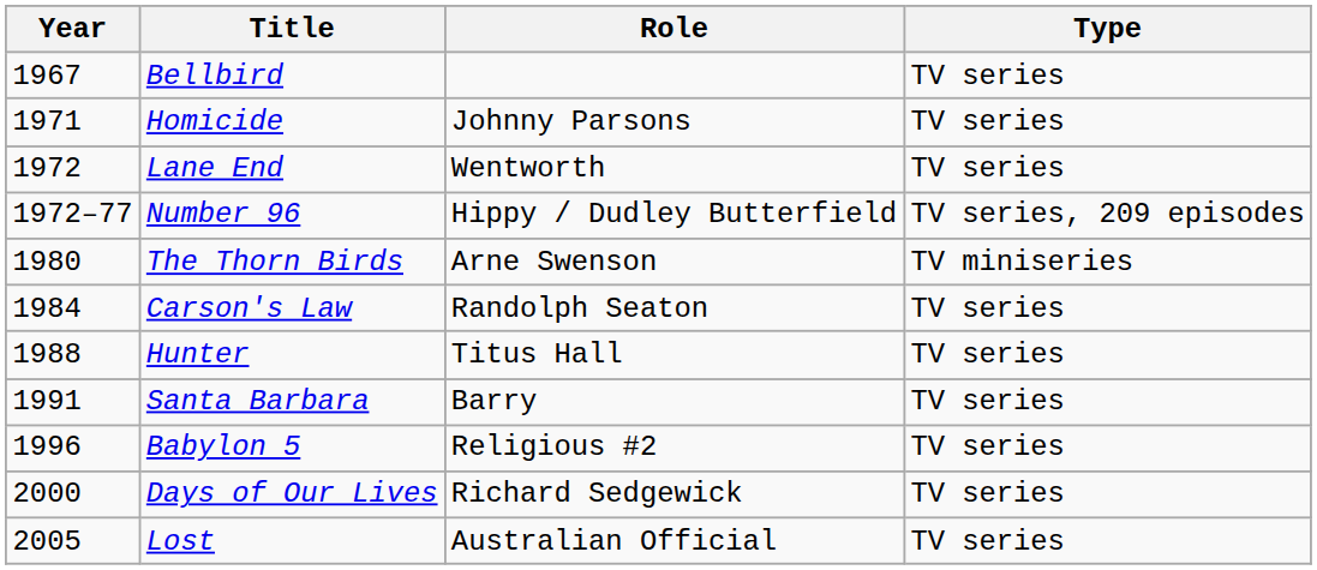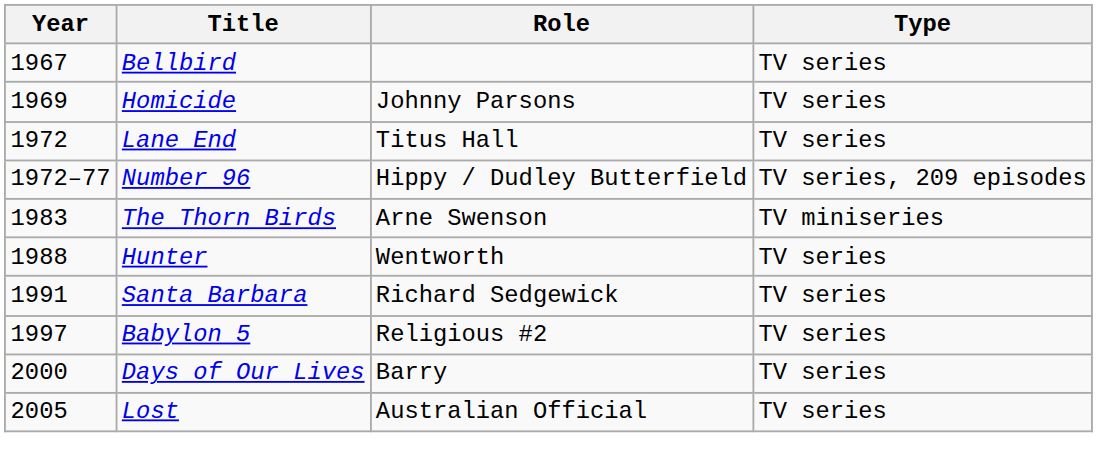Homicide | Year: 1971 -> 1969
Lane End | Role: Wentworth -> Titus Hall
The Thorn Birds | Year: 1980 -> 1983
- row: 1984 | Carson's Law | Randolph Seaton | TV series
Hunter | Role: Titus Hall -> Wentworth
Santa Barbara | Role: Barry -> Richard Sedgewick
Babylon 5 | Year: 1996 -> 1997
Days of Our Lives | Role: Richard Sedgewick -> Barry
